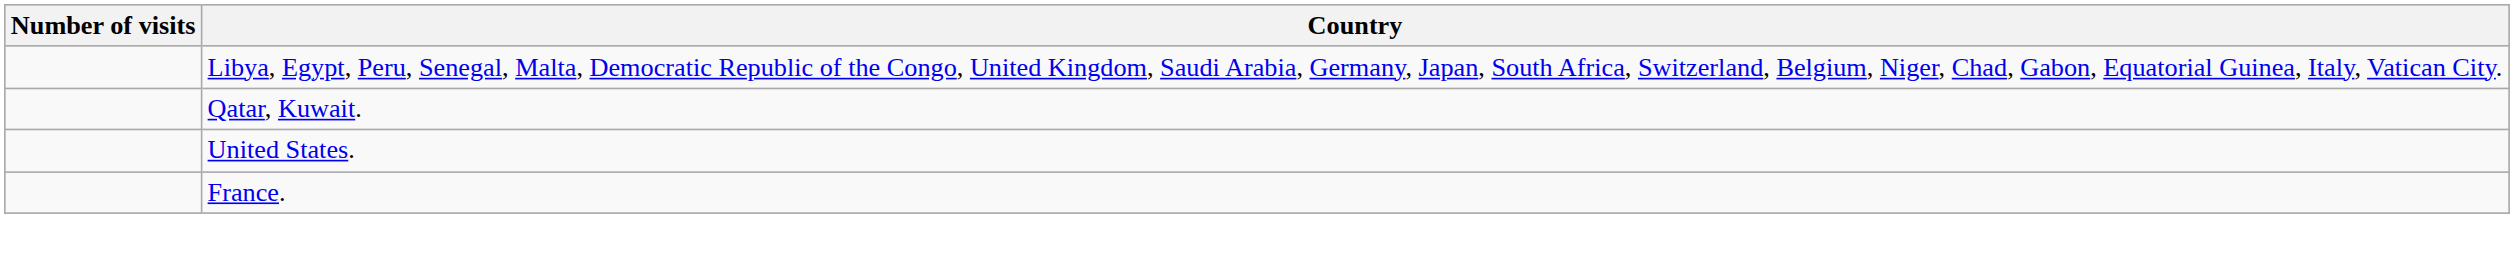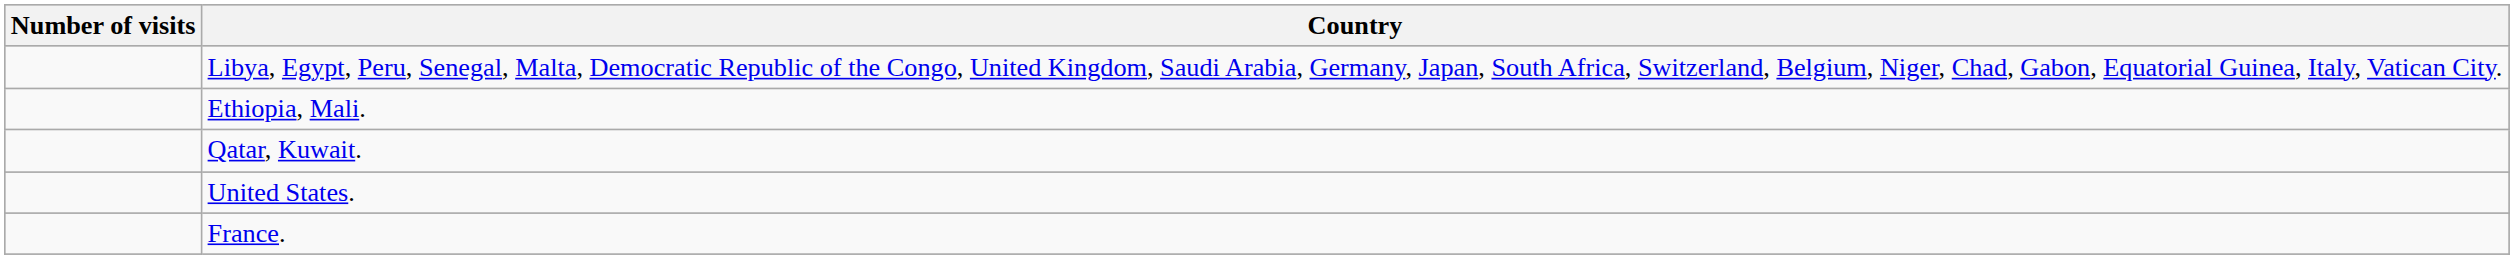+ row: Ethiopia, Mali.
